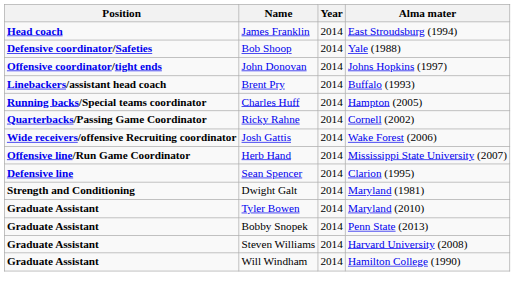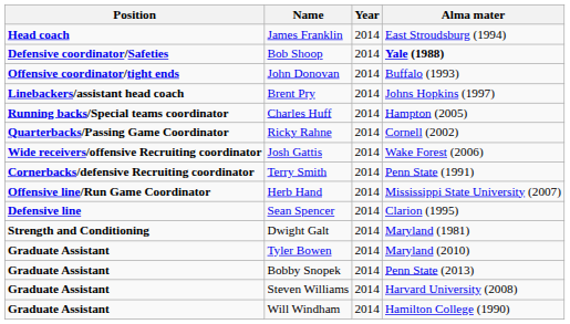Bob Shoop | Alma mater: normal -> bold
John Donovan | Alma mater: Johns Hopkins (1997) -> Buffalo (1993)
Brent Pry | Alma mater: Buffalo (1993) -> Johns Hopkins (1997)
+ row: Cornerbacks/defensive Recruiting coordinator | Terry Smith | 2014 | Penn State (1991)
